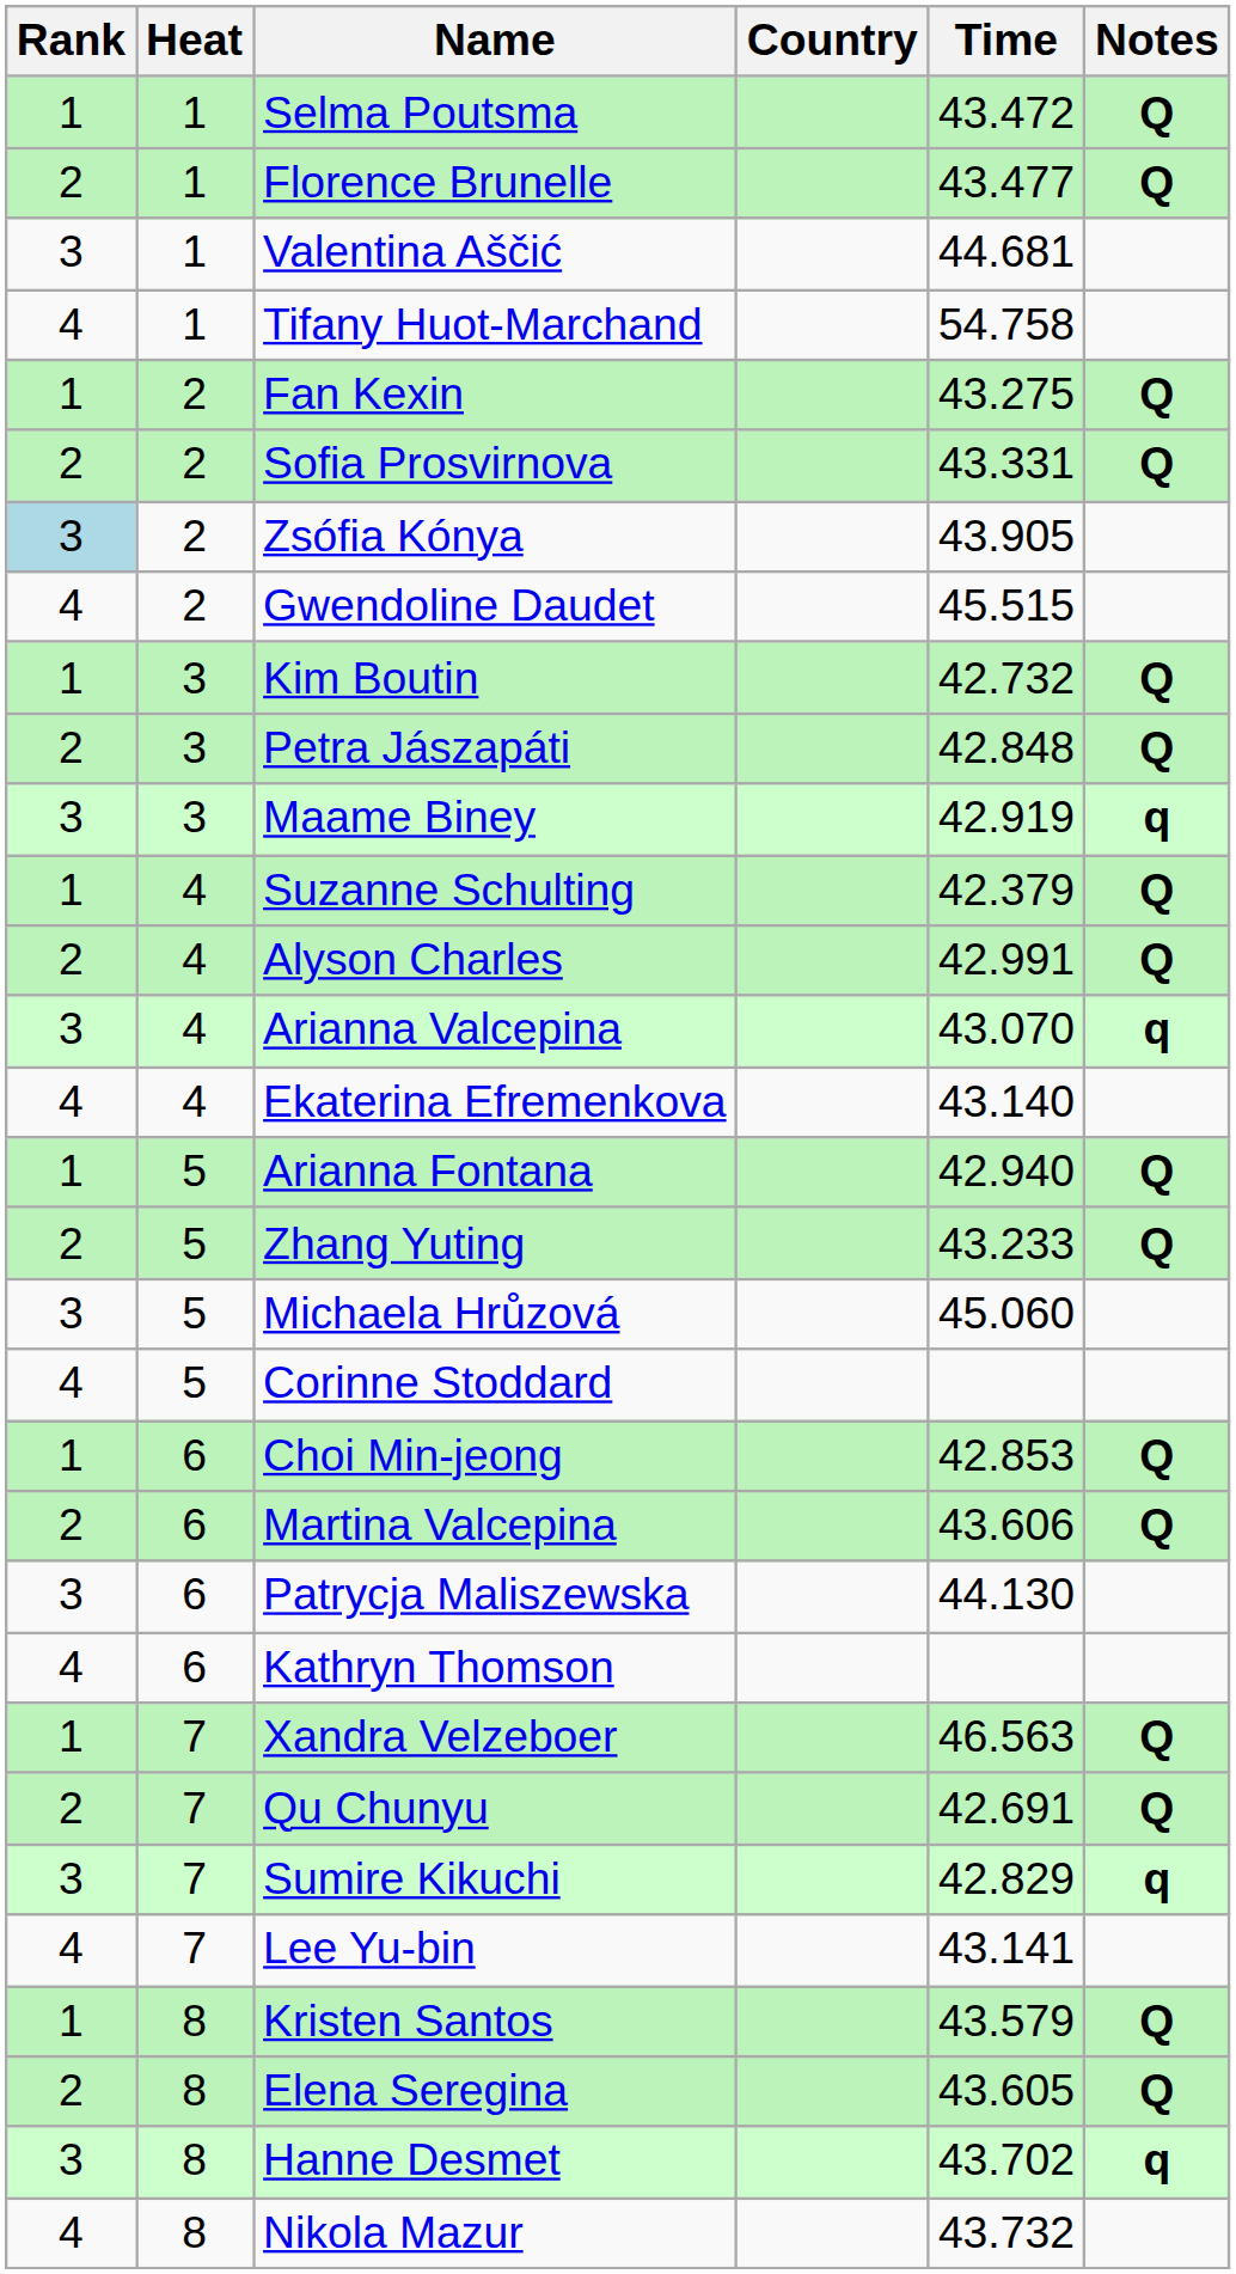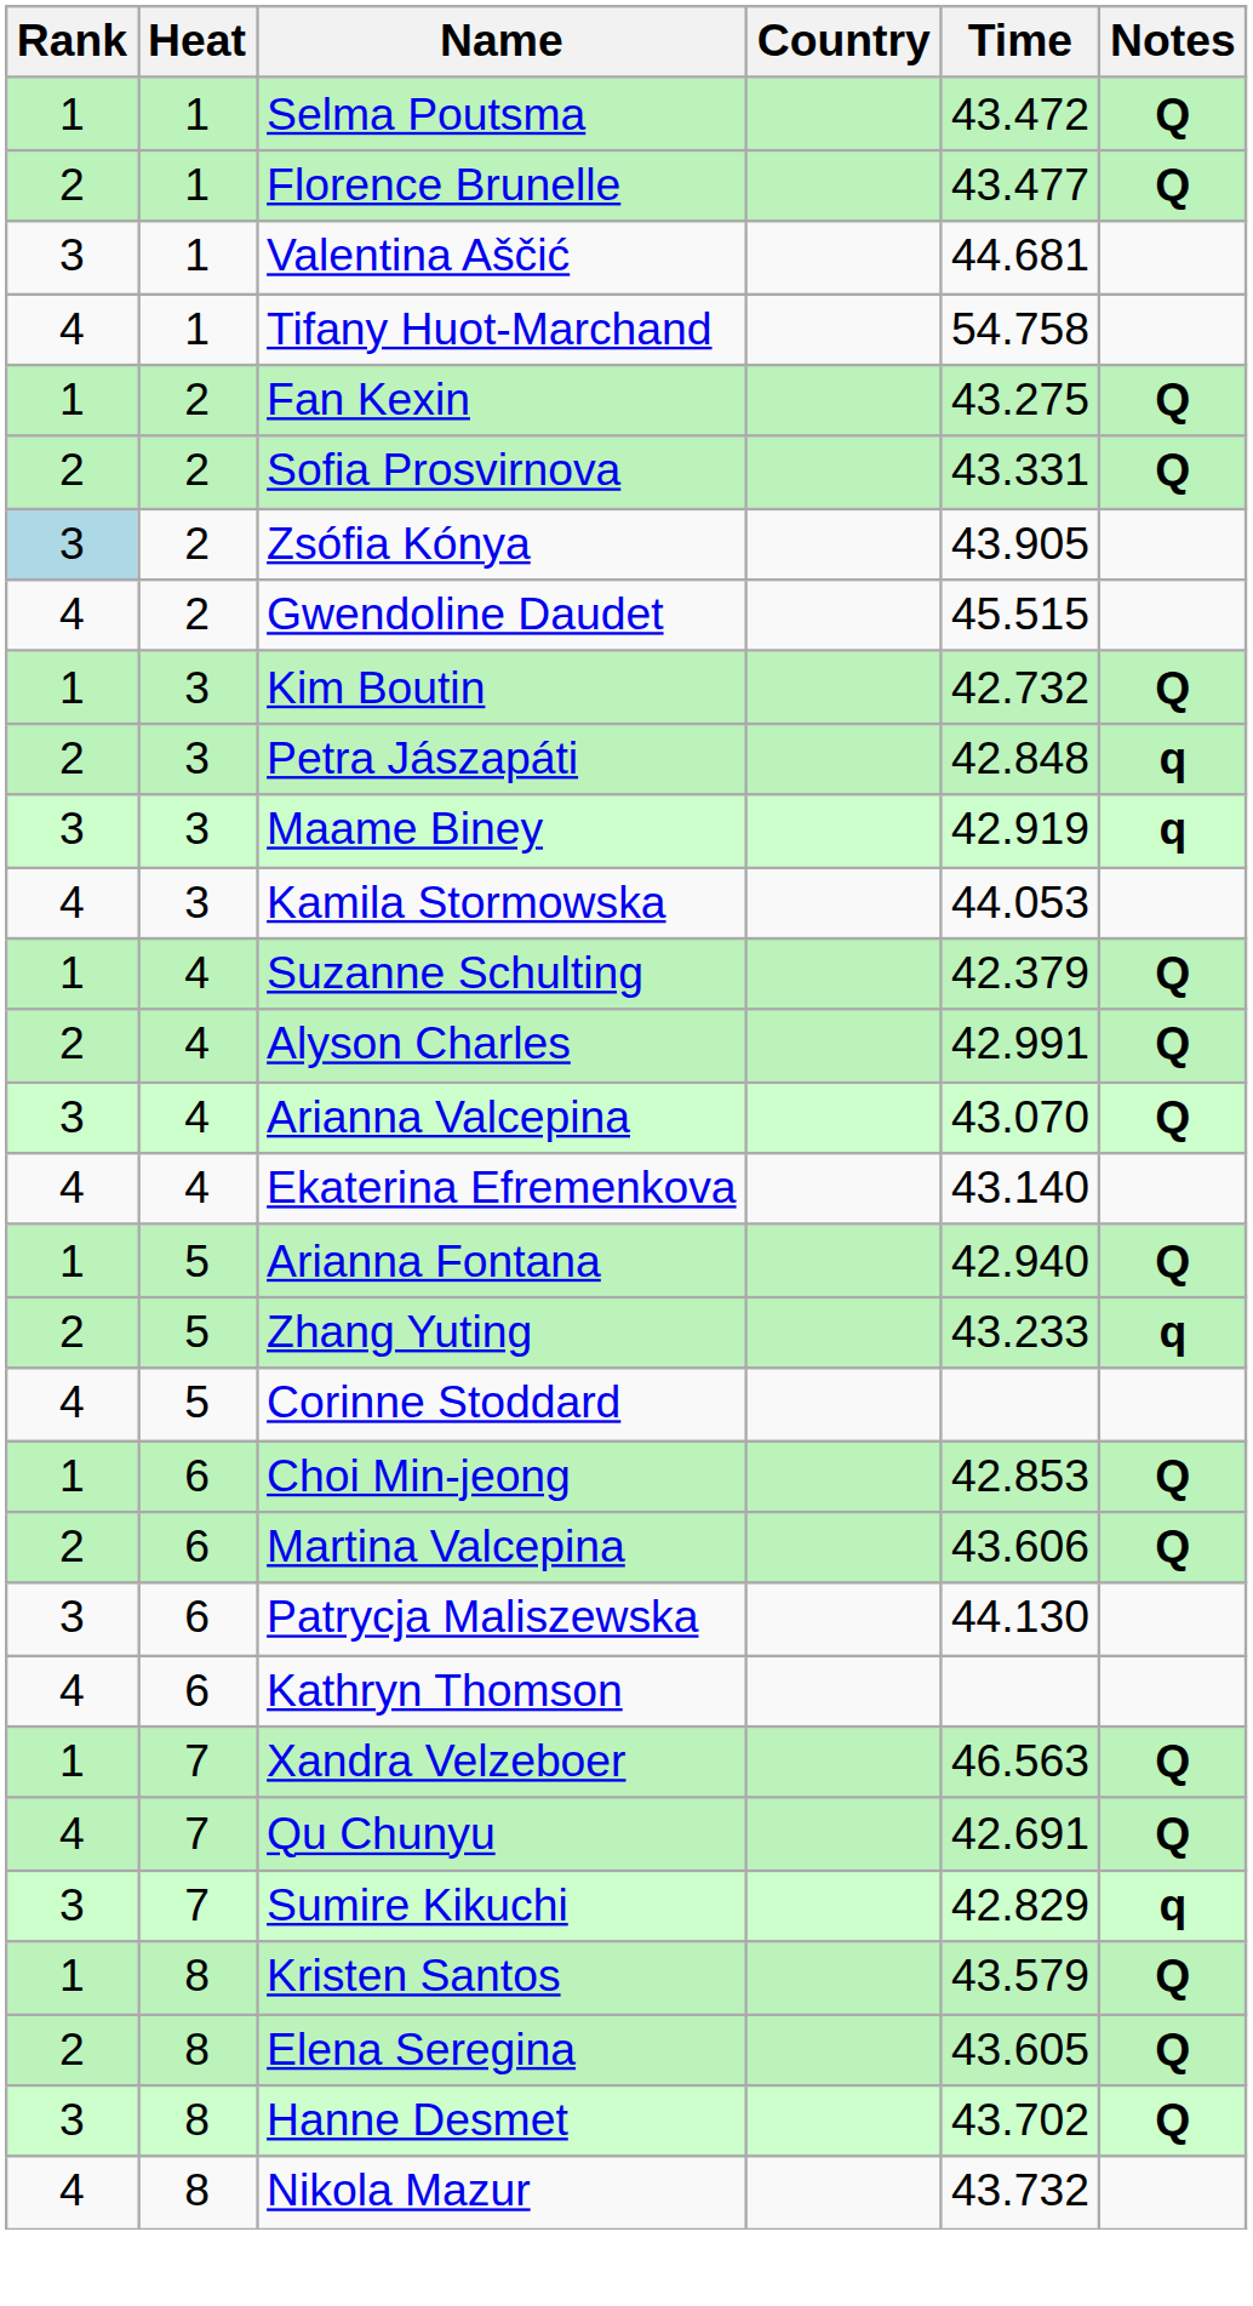Petra Jászapáti | Notes: Q -> q
+ row: 4 | 3 | Kamila Stormowska | 44.053
Arianna Valcepina | Notes: q -> Q
Zhang Yuting | Notes: Q -> q
- row: 3 | 5 | Michaela Hrůzová | 45.060
Qu Chunyu | Rank: 2 -> 4
- row: 4 | 7 | Lee Yu-bin | 43.141
Hanne Desmet | Notes: q -> Q
